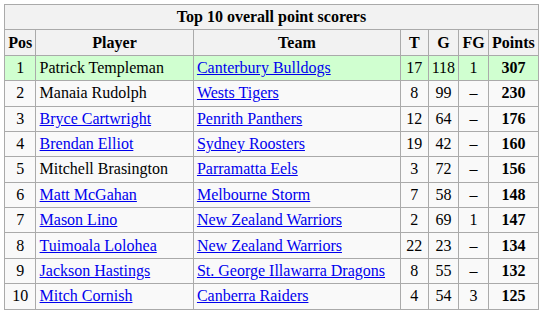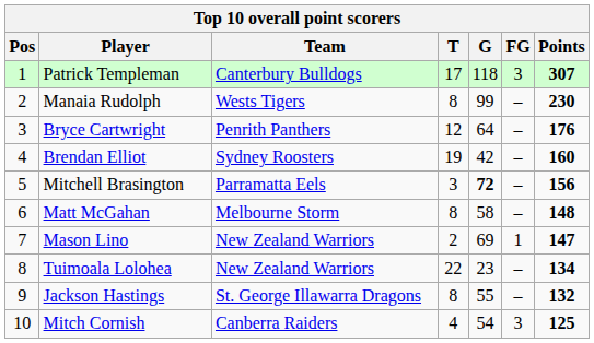Patrick Templeman | FG: 1 -> 3
Mitchell Brasington | G: normal -> bold
Matt McGahan | T: 7 -> 8
